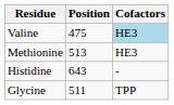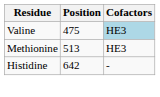Histidine | Position: 643 -> 642
- row: Glycine | 511 | TPP
